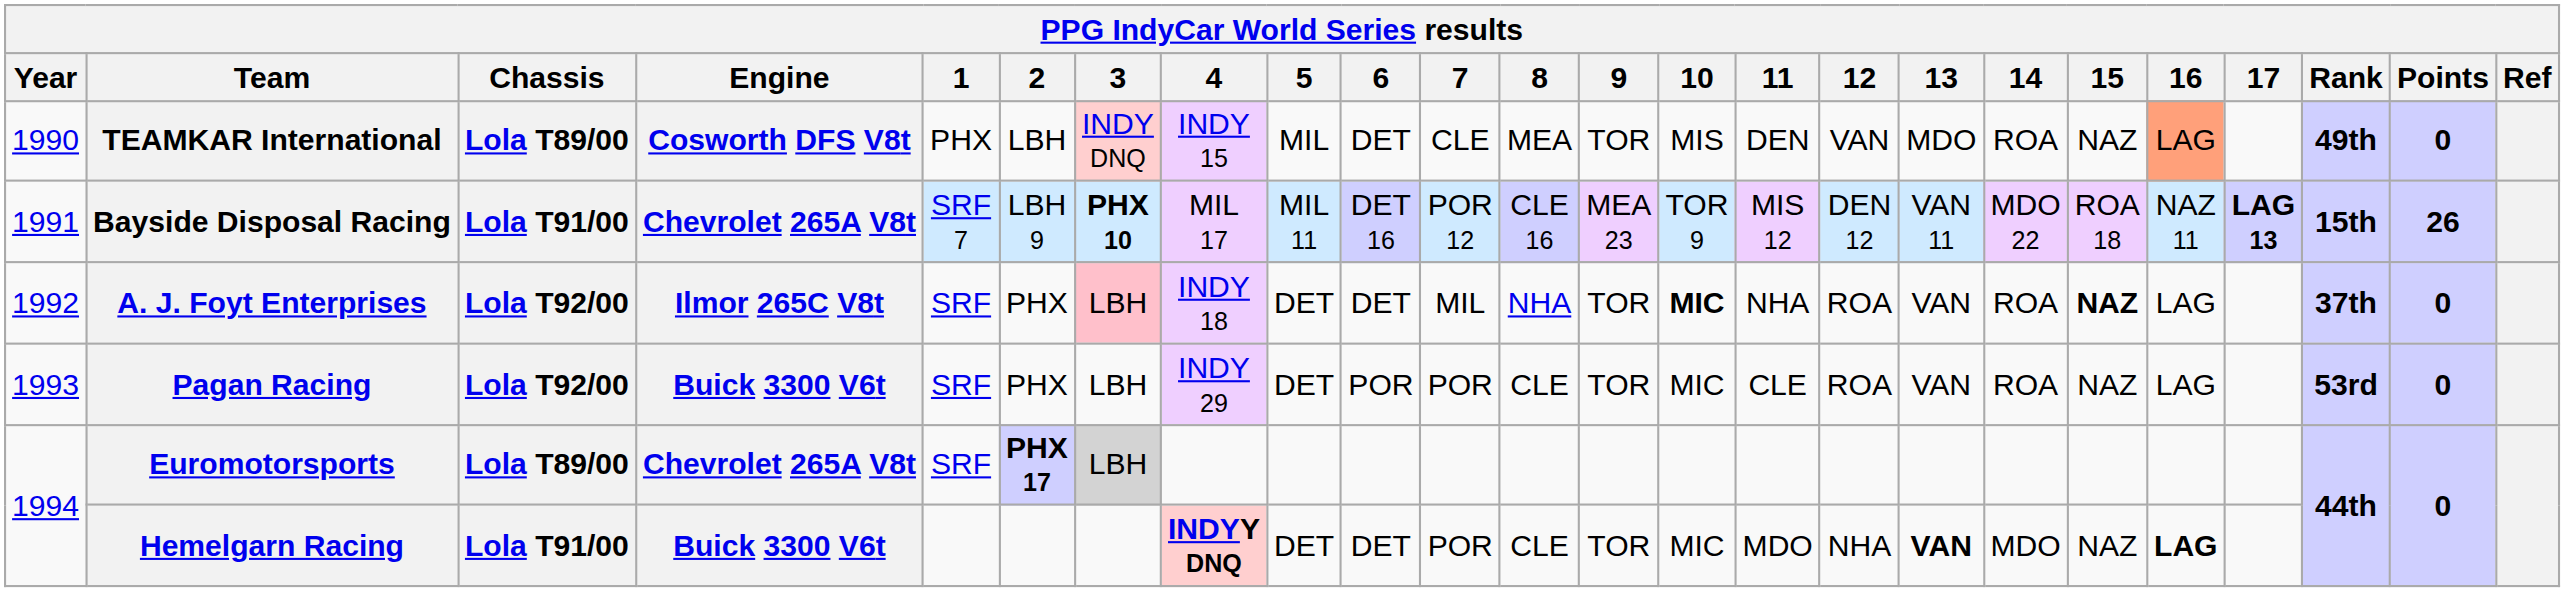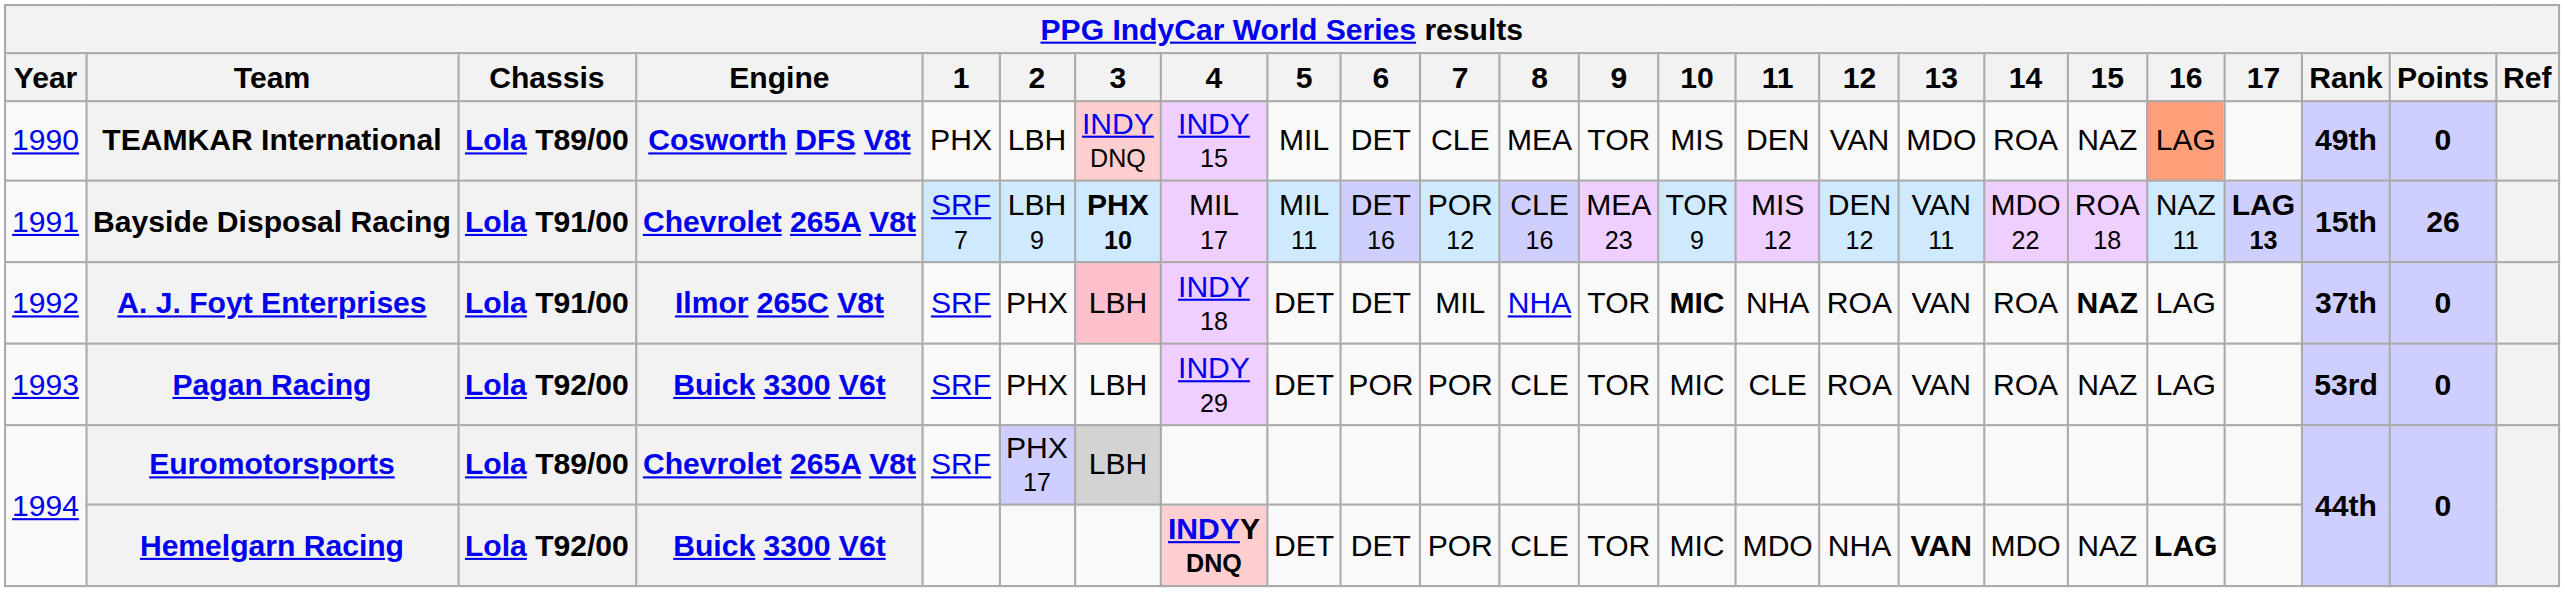A. J. Foyt Enterprises | Chassis: Lola T92/00 -> Lola T91/00
Euromotorsports | 2: bold -> normal
Hemelgarn Racing | Chassis: Lola T91/00 -> Lola T92/00
